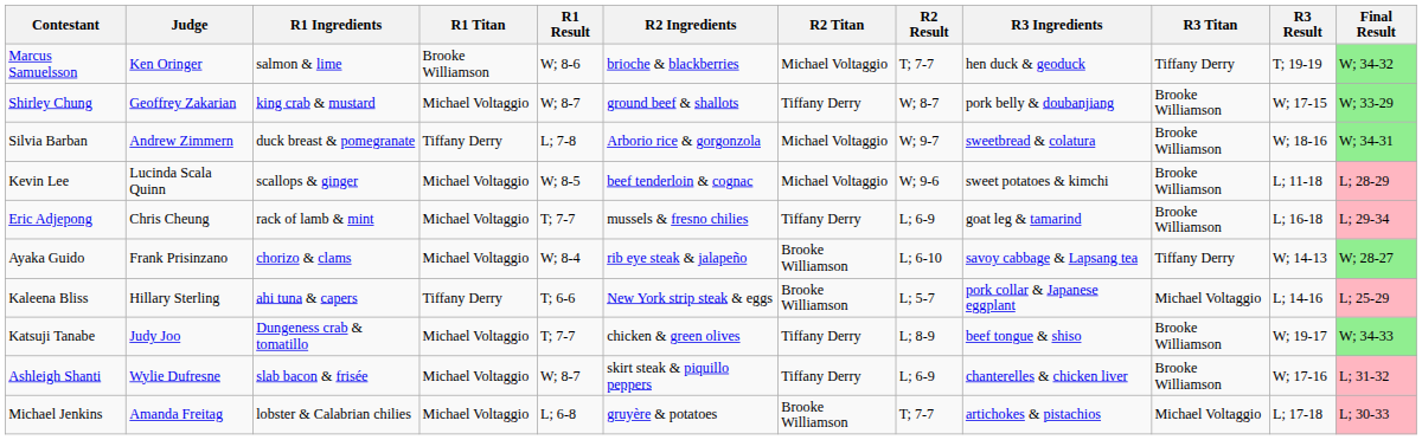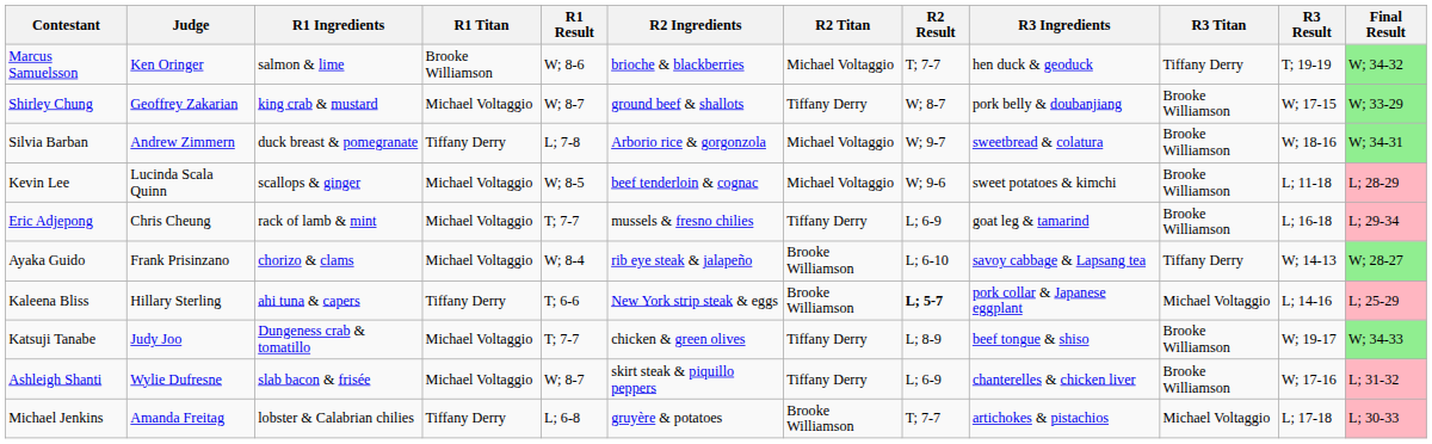Kaleena Bliss | R2 Result: normal -> bold
Michael Jenkins | R1 Titan: Michael Voltaggio -> Tiffany Derry
